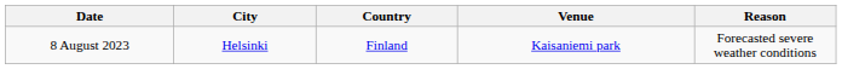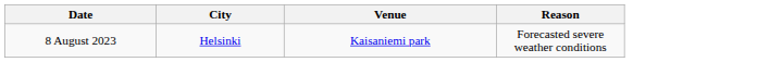- column: Country | Finland
